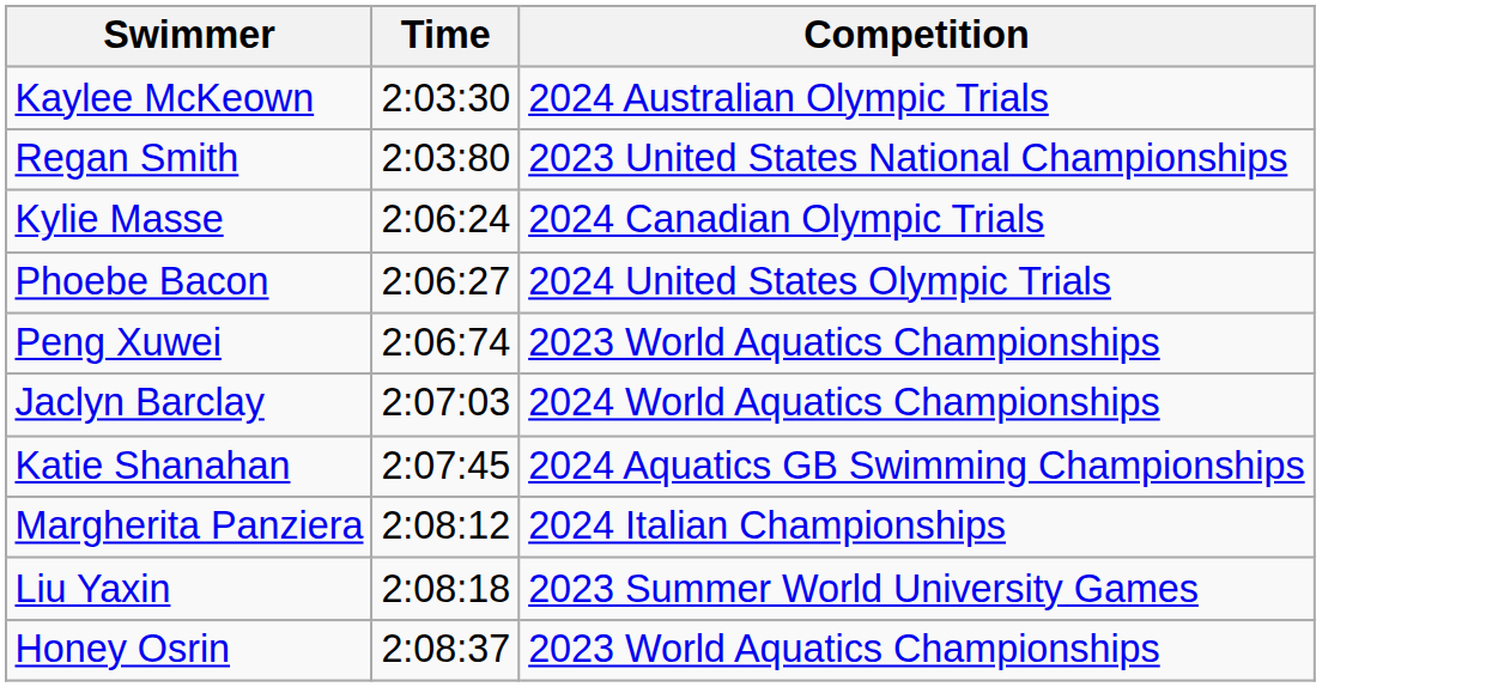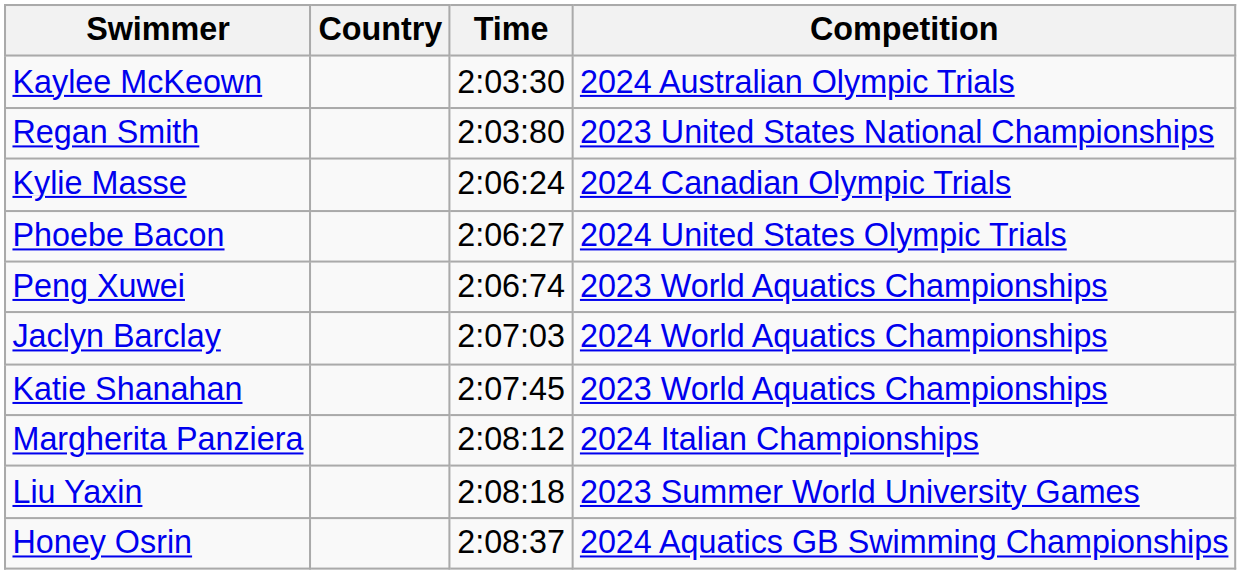+ column: Country
Katie Shanahan | Competition: 2024 Aquatics GB Swimming Championships -> 2023 World Aquatics Championships
Honey Osrin | Competition: 2023 World Aquatics Championships -> 2024 Aquatics GB Swimming Championships
